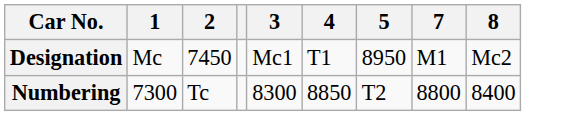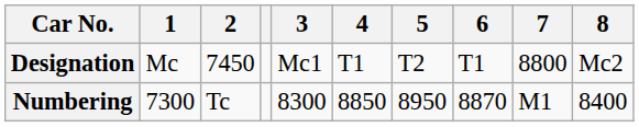+ column: 6 | T1 | 8870
Designation | 5: 8950 -> T2
Designation | 7: M1 -> 8800
Numbering | 5: T2 -> 8950
Numbering | 7: 8800 -> M1
